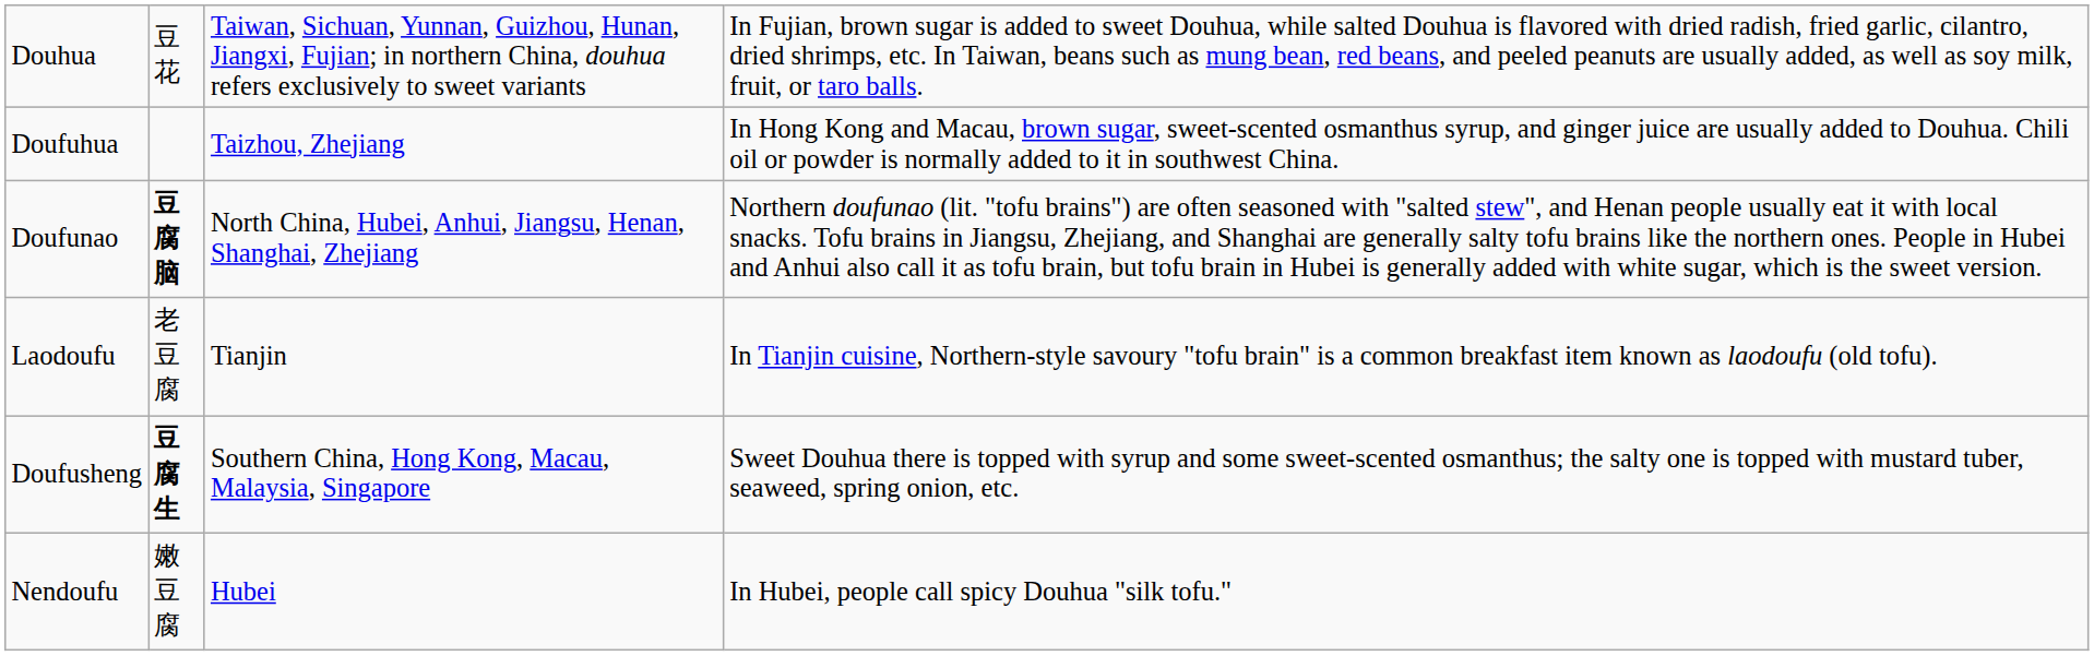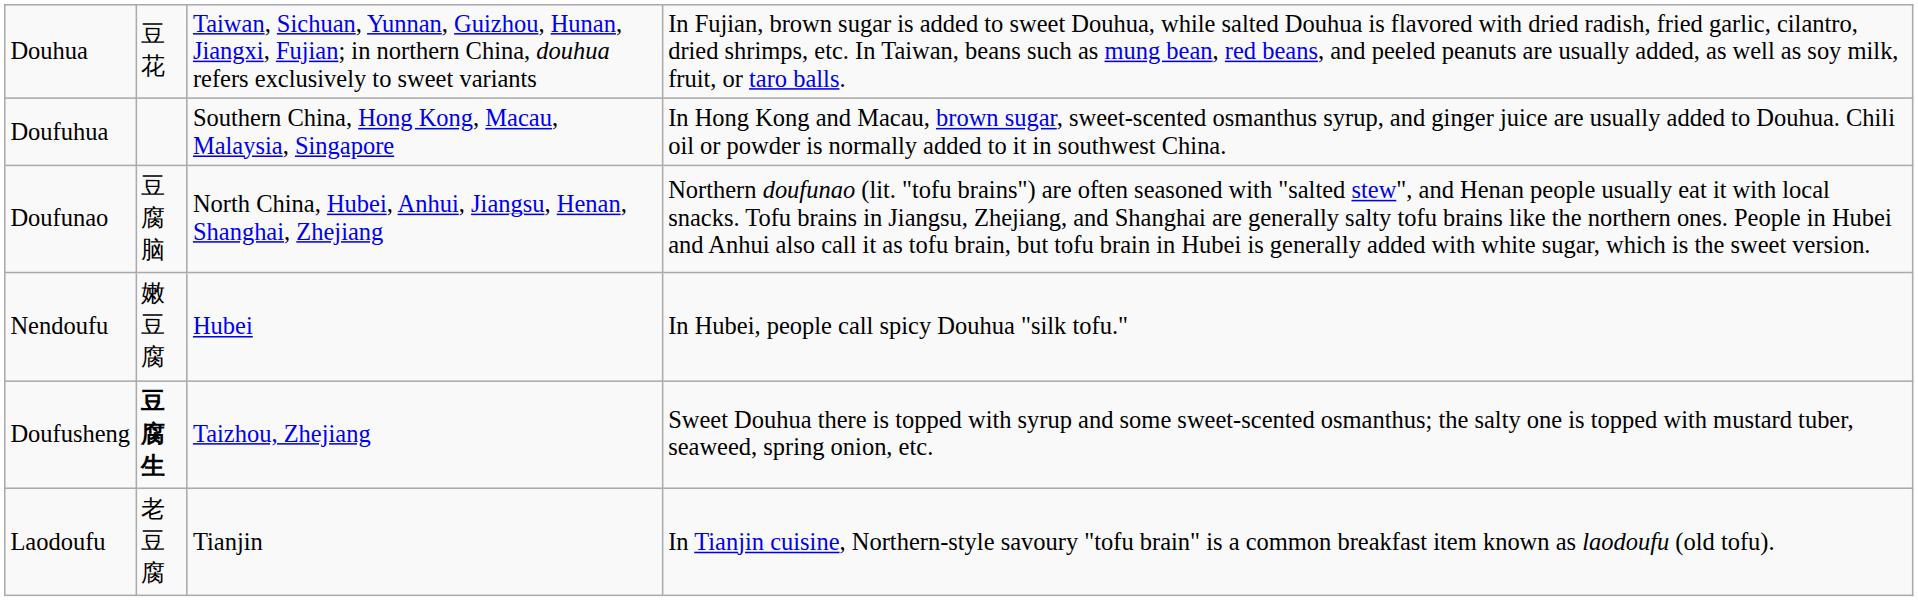Doufuhua | column 3: Taizhou, Zhejiang -> Southern China, Hong Kong, Macau, Malaysia, Singapore
Doufunao | column 2: bold -> normal
rows swapped: Laodoufu <-> Nendoufu
Doufusheng | column 3: Southern China, Hong Kong, Macau, Malaysia, Singapore -> Taizhou, Zhejiang
